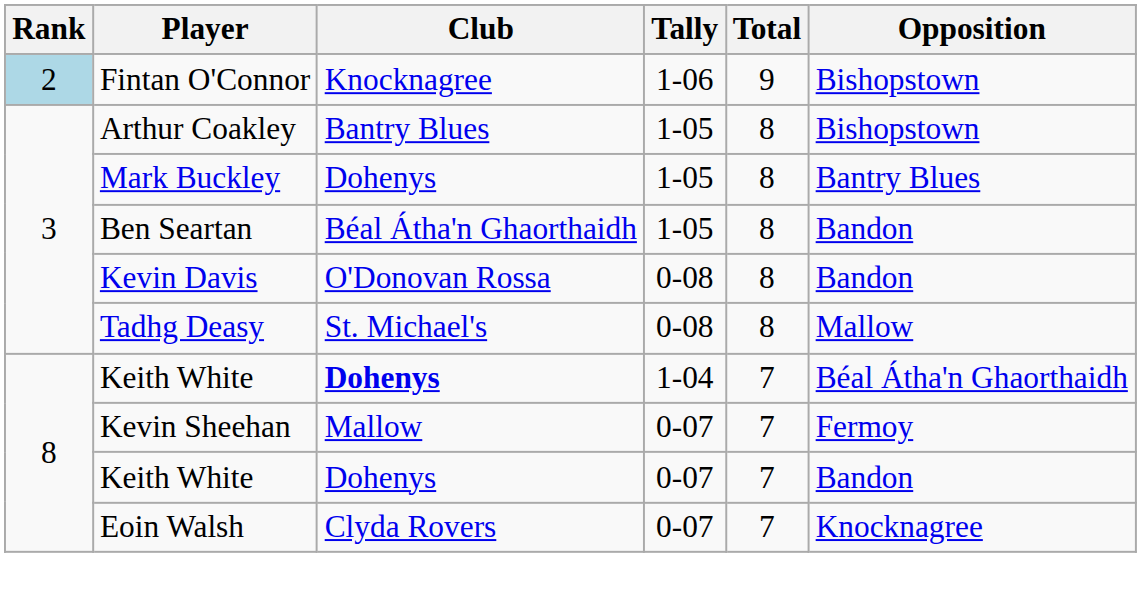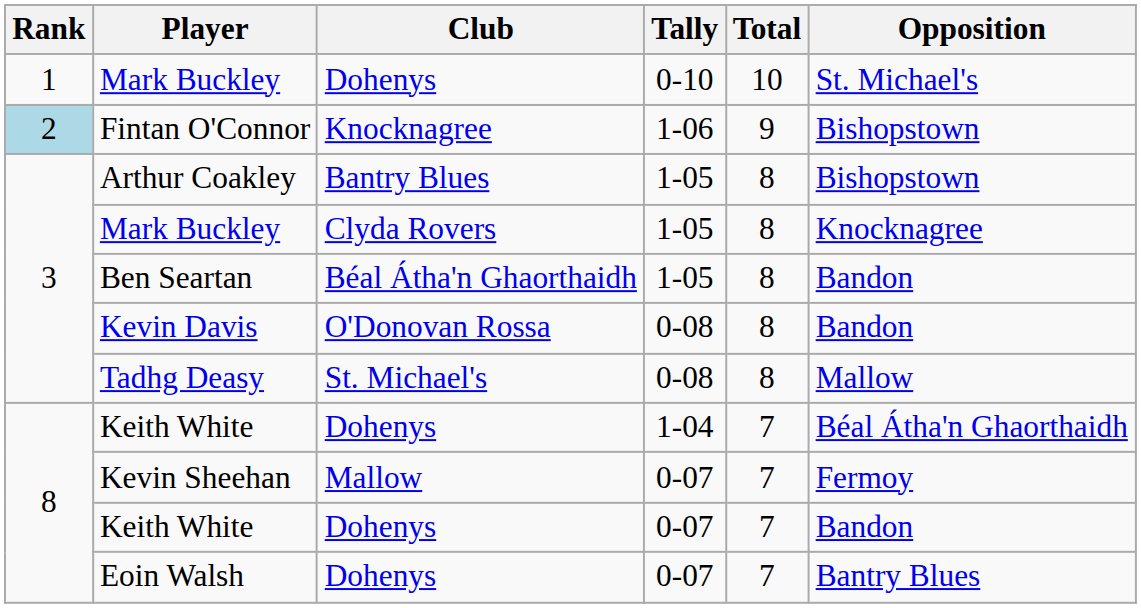+ row: 1 | Mark Buckley | Dohenys | 0-10 | 10 | St. Michael's
Mark Buckley / 1-05 | Club: Dohenys -> Clyda Rovers
Mark Buckley / 1-05 | Opposition: Bantry Blues -> Knocknagree
Keith White / 1-04 | Club: bold -> normal
Eoin Walsh | Club: Clyda Rovers -> Dohenys
Eoin Walsh | Opposition: Knocknagree -> Bantry Blues
